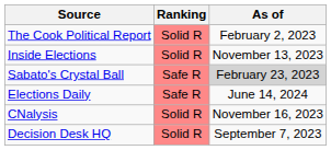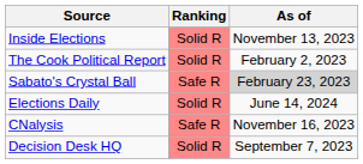rows swapped: The Cook Political Report <-> Inside Elections
Elections Daily | Ranking: Safe R -> Solid R
CNalysis | Ranking: Solid R -> Safe R
